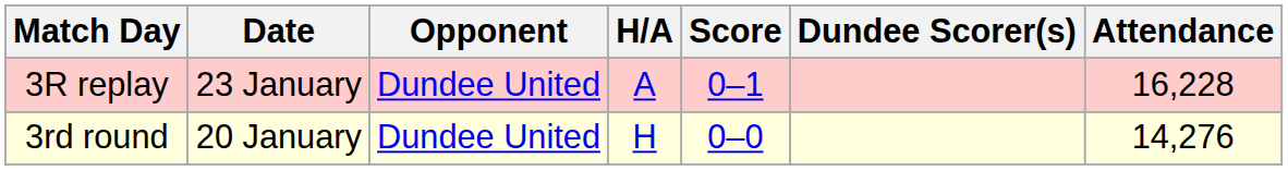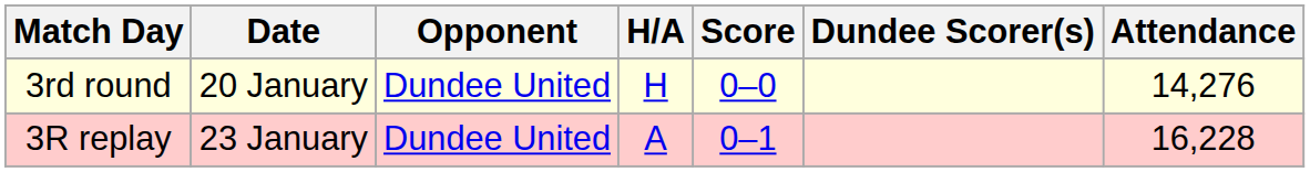rows swapped: 3rd round <-> 3R replay
